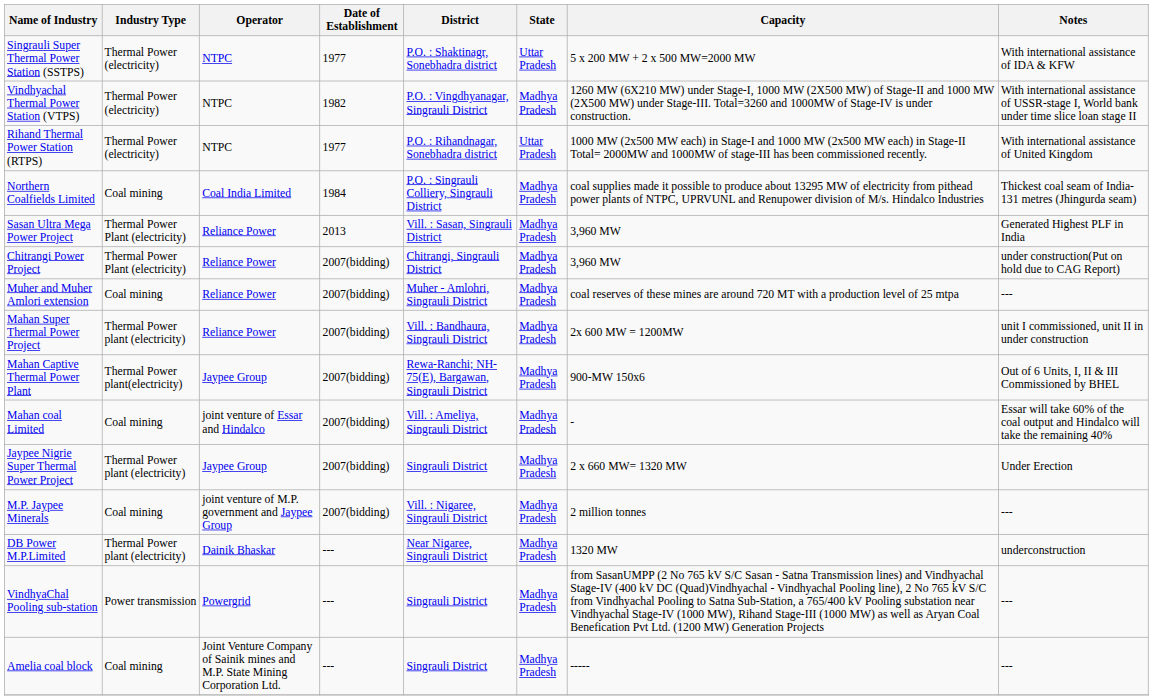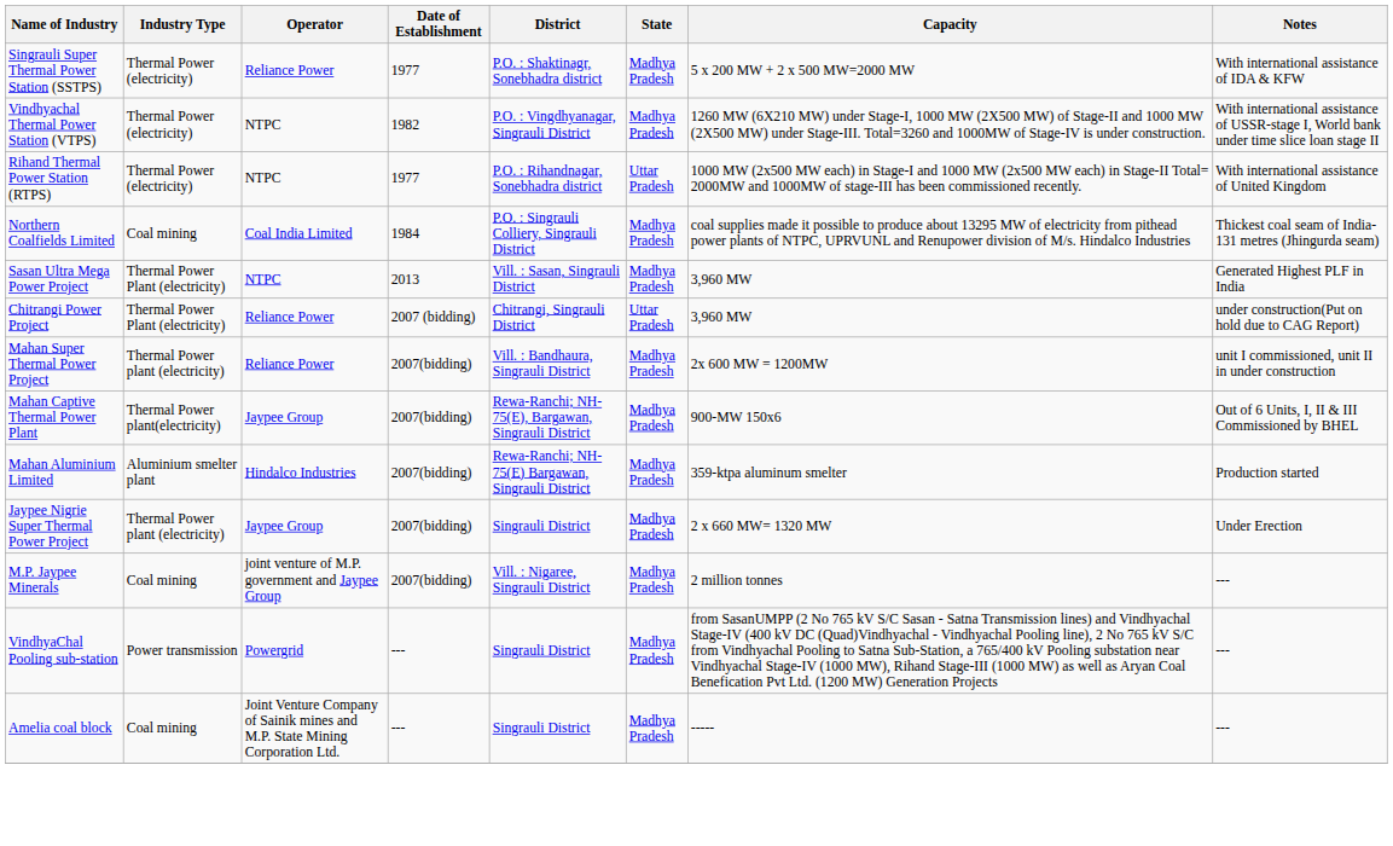Singrauli Super Thermal Power Station (SSTPS) | Operator: NTPC -> Reliance Power
Singrauli Super Thermal Power Station (SSTPS) | State: Uttar Pradesh -> Madhya Pradesh
Sasan Ultra Mega Power Project | Operator: Reliance Power -> NTPC
Chitrangi Power Project | Date of Establishment: 2007(bidding) -> 2007 (bidding)
Chitrangi Power Project | State: Madhya Pradesh -> Uttar Pradesh
- row: Muher and Muher Amlori extension | Coal mining | Reliance Power | 2007(bidding) | Muher - Amlohri, Singrauli District | Madhya Pradesh | coal reserves of these mines are around 720 MT with a production level of 25 mtpa | ---
- row: Mahan coal Limited | Coal mining | joint venture of Essar and Hindalco | 2007(bidding) | Vill. : Ameliya, Singrauli District | Madhya Pradesh | - | Essar will take 60% of the coal output and Hindalco will take the remaining 40%
+ row: Mahan Aluminium Limited | Aluminium smelter plant | Hindalco Industries | 2007(bidding) | Rewa-Ranchi; NH-75(E) Bargawan, Singrauli District | Madhya Pradesh | 359-ktpa aluminum smelter | Production started
- row: DB Power M.P.Limited | Thermal Power plant (electricity) | Dainik Bhaskar | --- | Near Nigaree, Singrauli District | Madhya Pradesh | 1320 MW | underconstruction
